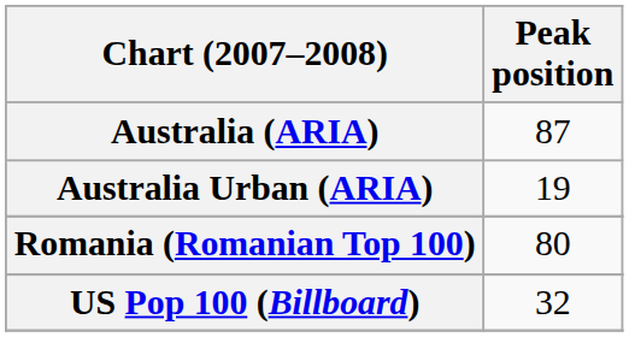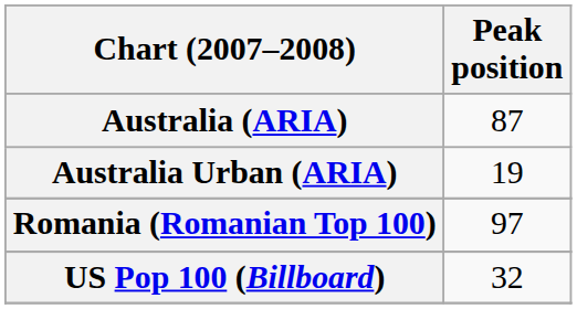Romania (Romanian Top 100) | Peak position: 80 -> 97
